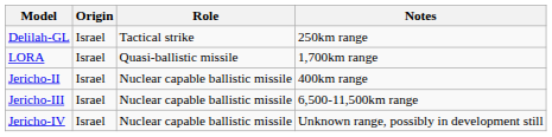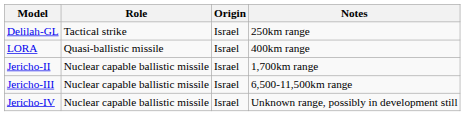columns swapped: Origin <-> Role
LORA | Notes: 1,700km range -> 400km range
Jericho-II | Notes: 400km range -> 1,700km range
